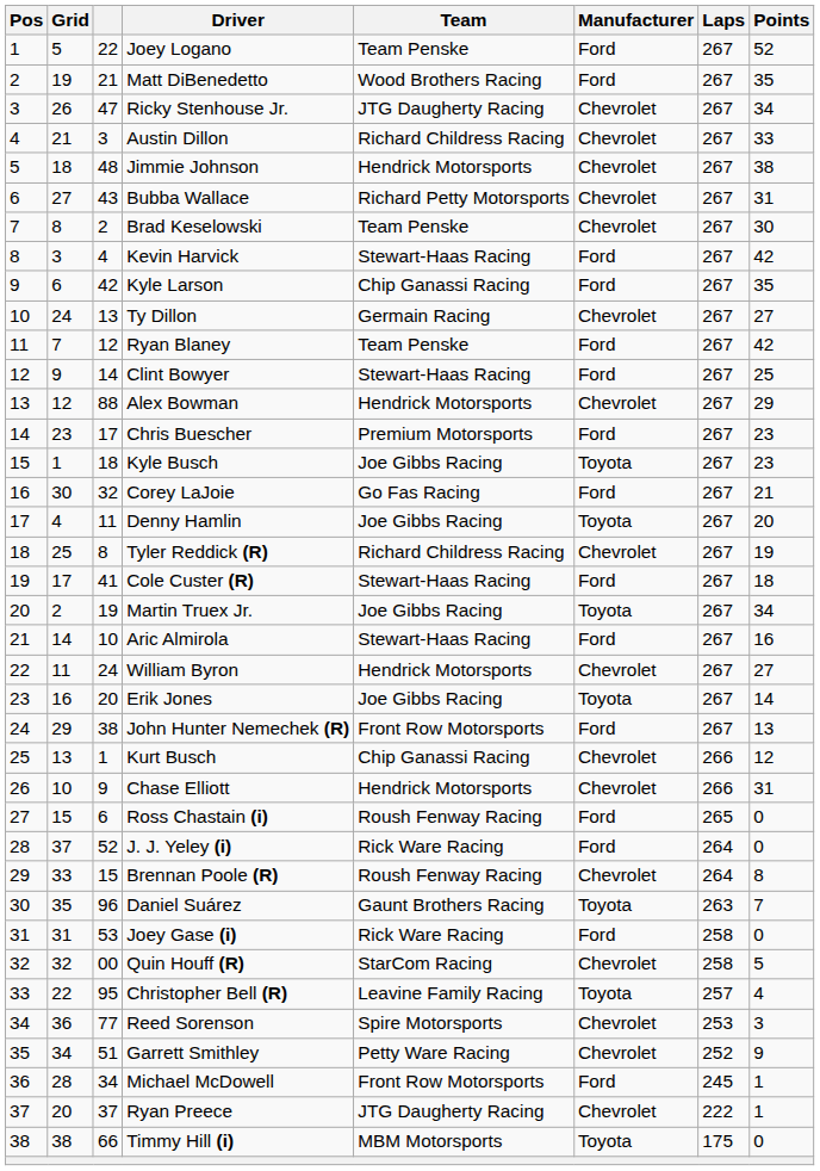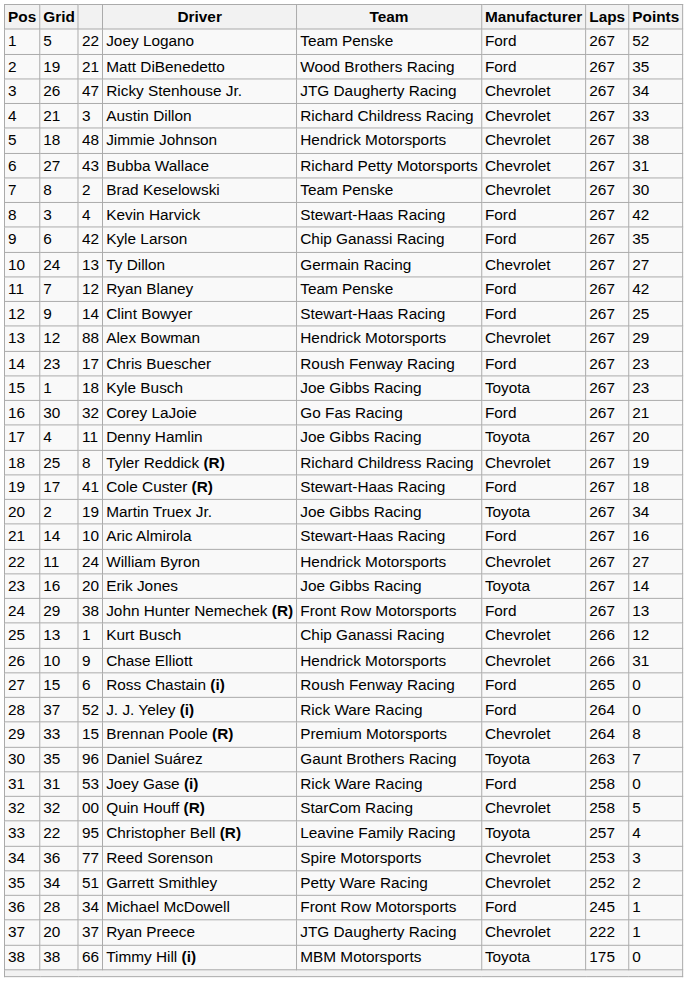Chris Buescher | Team: Premium Motorsports -> Roush Fenway Racing
Brennan Poole (R) | Team: Roush Fenway Racing -> Premium Motorsports
Garrett Smithley | Points: 9 -> 2
